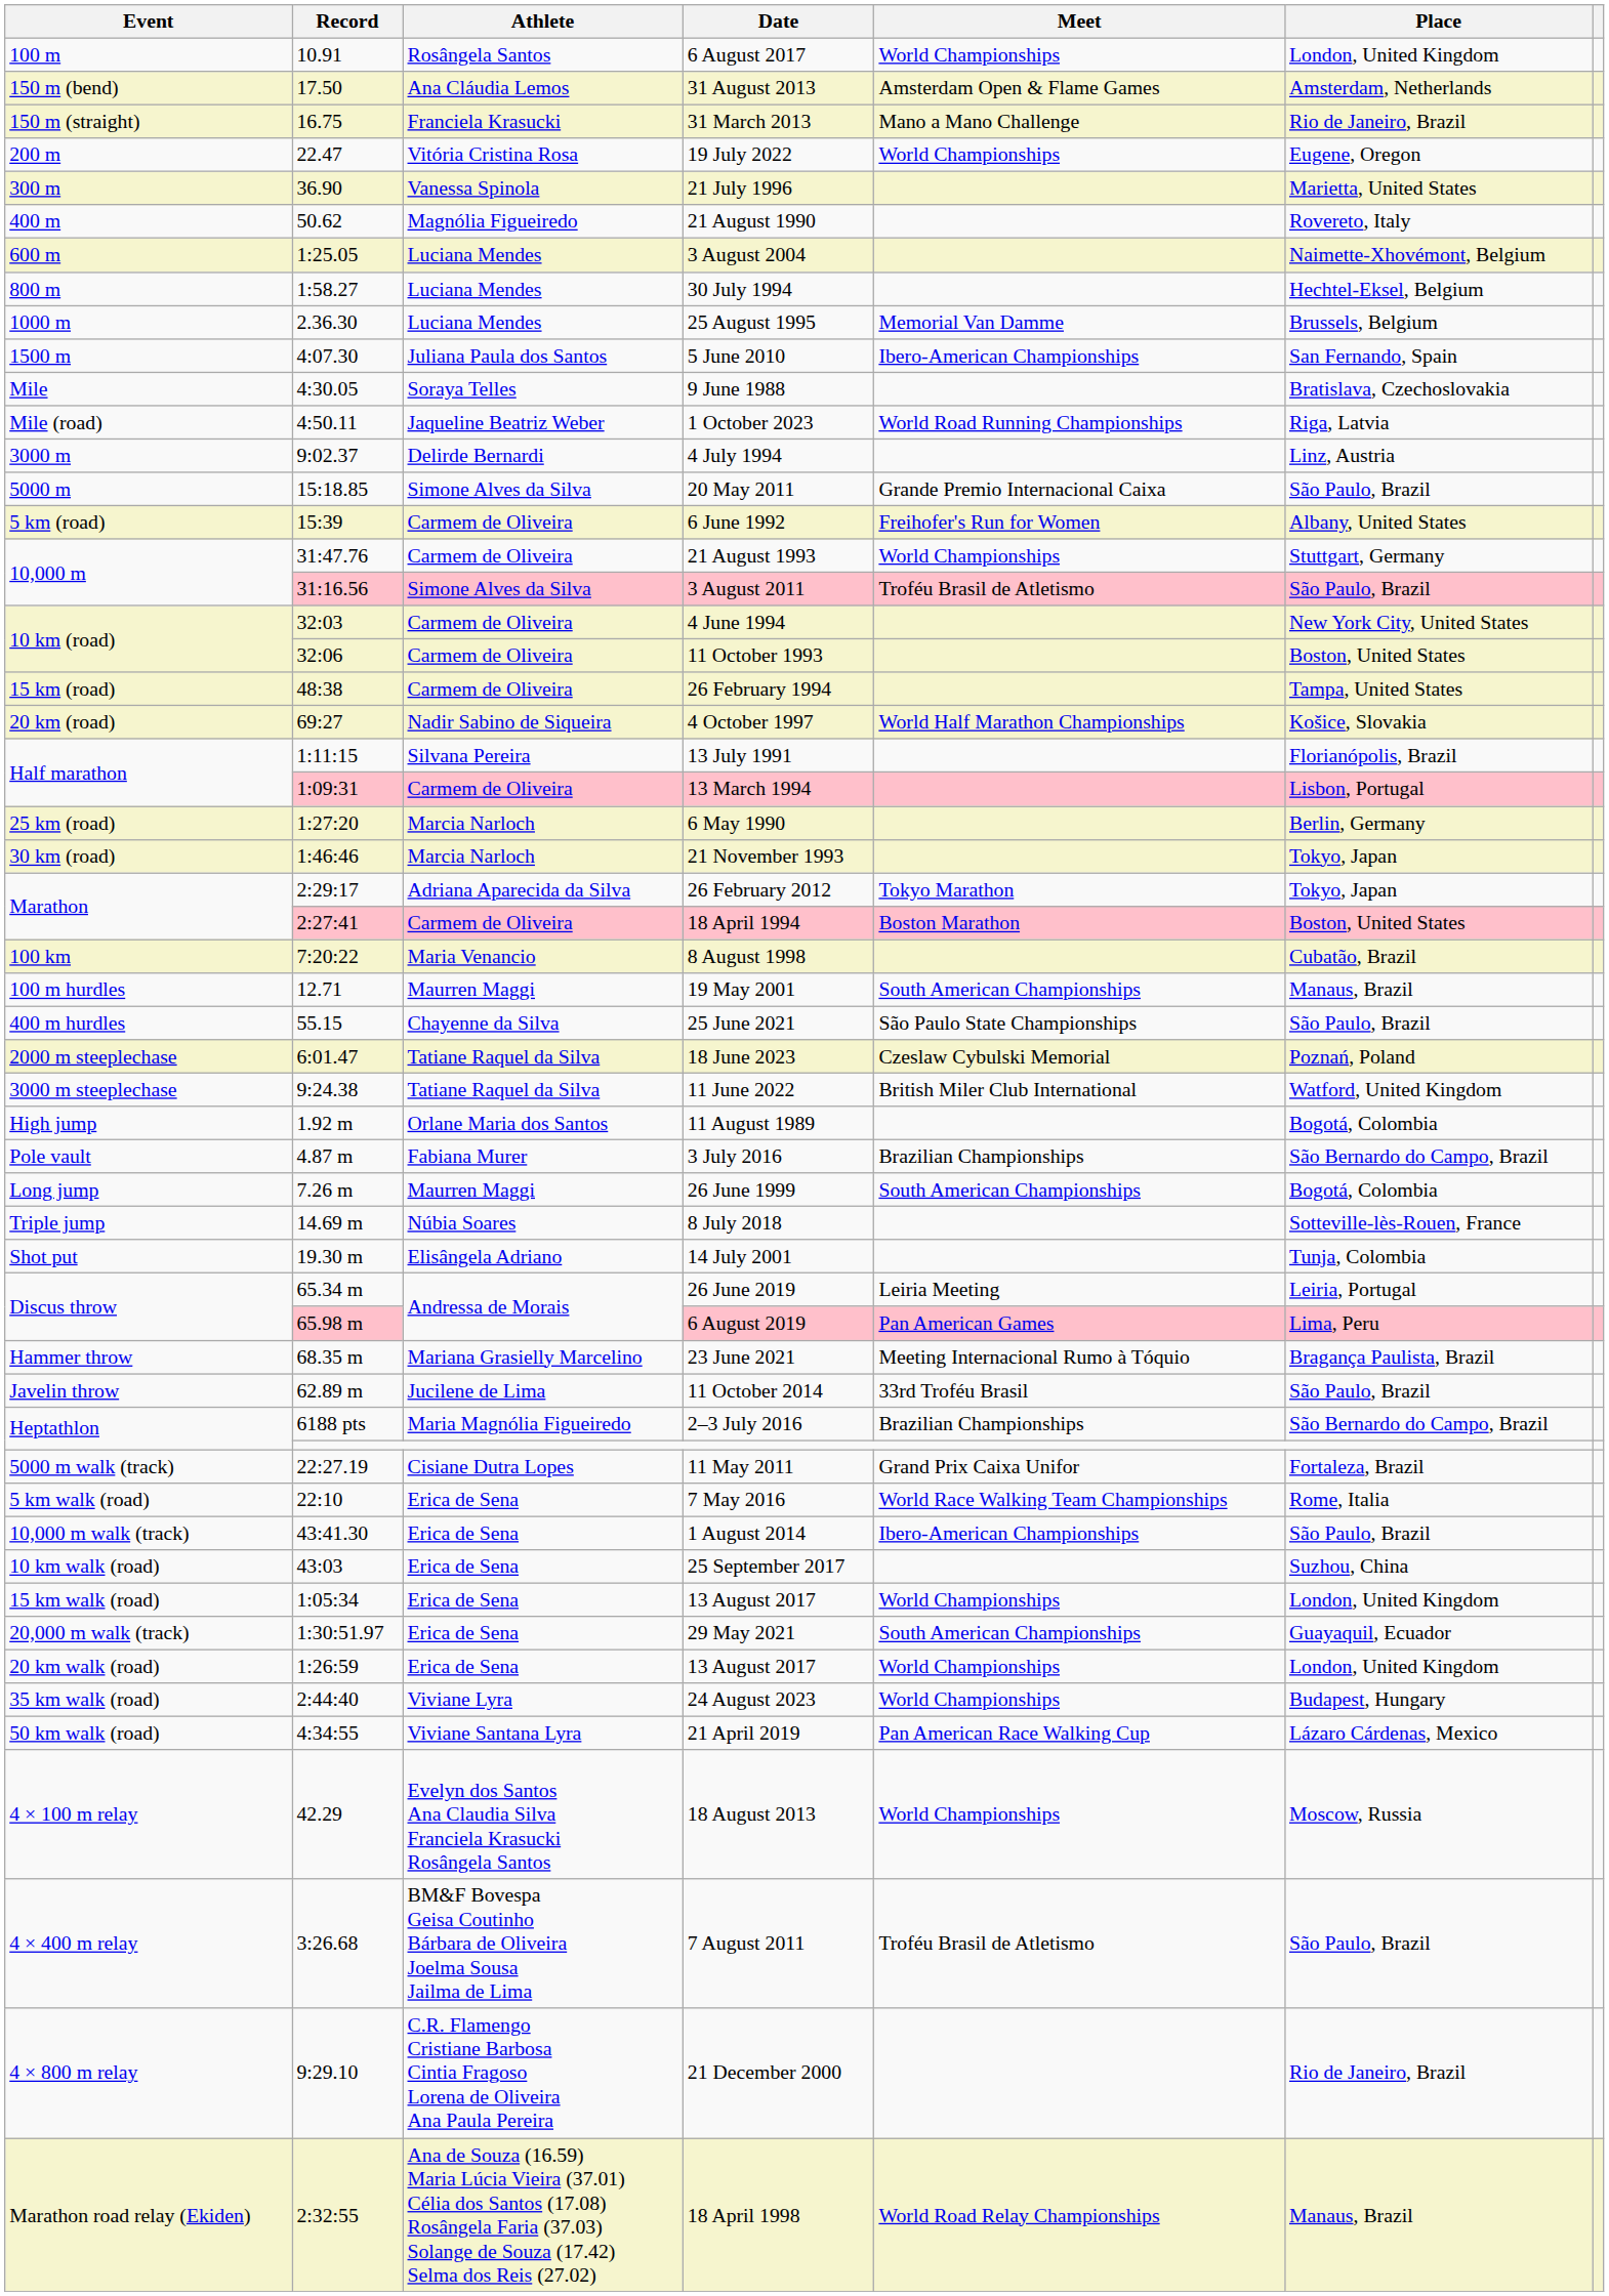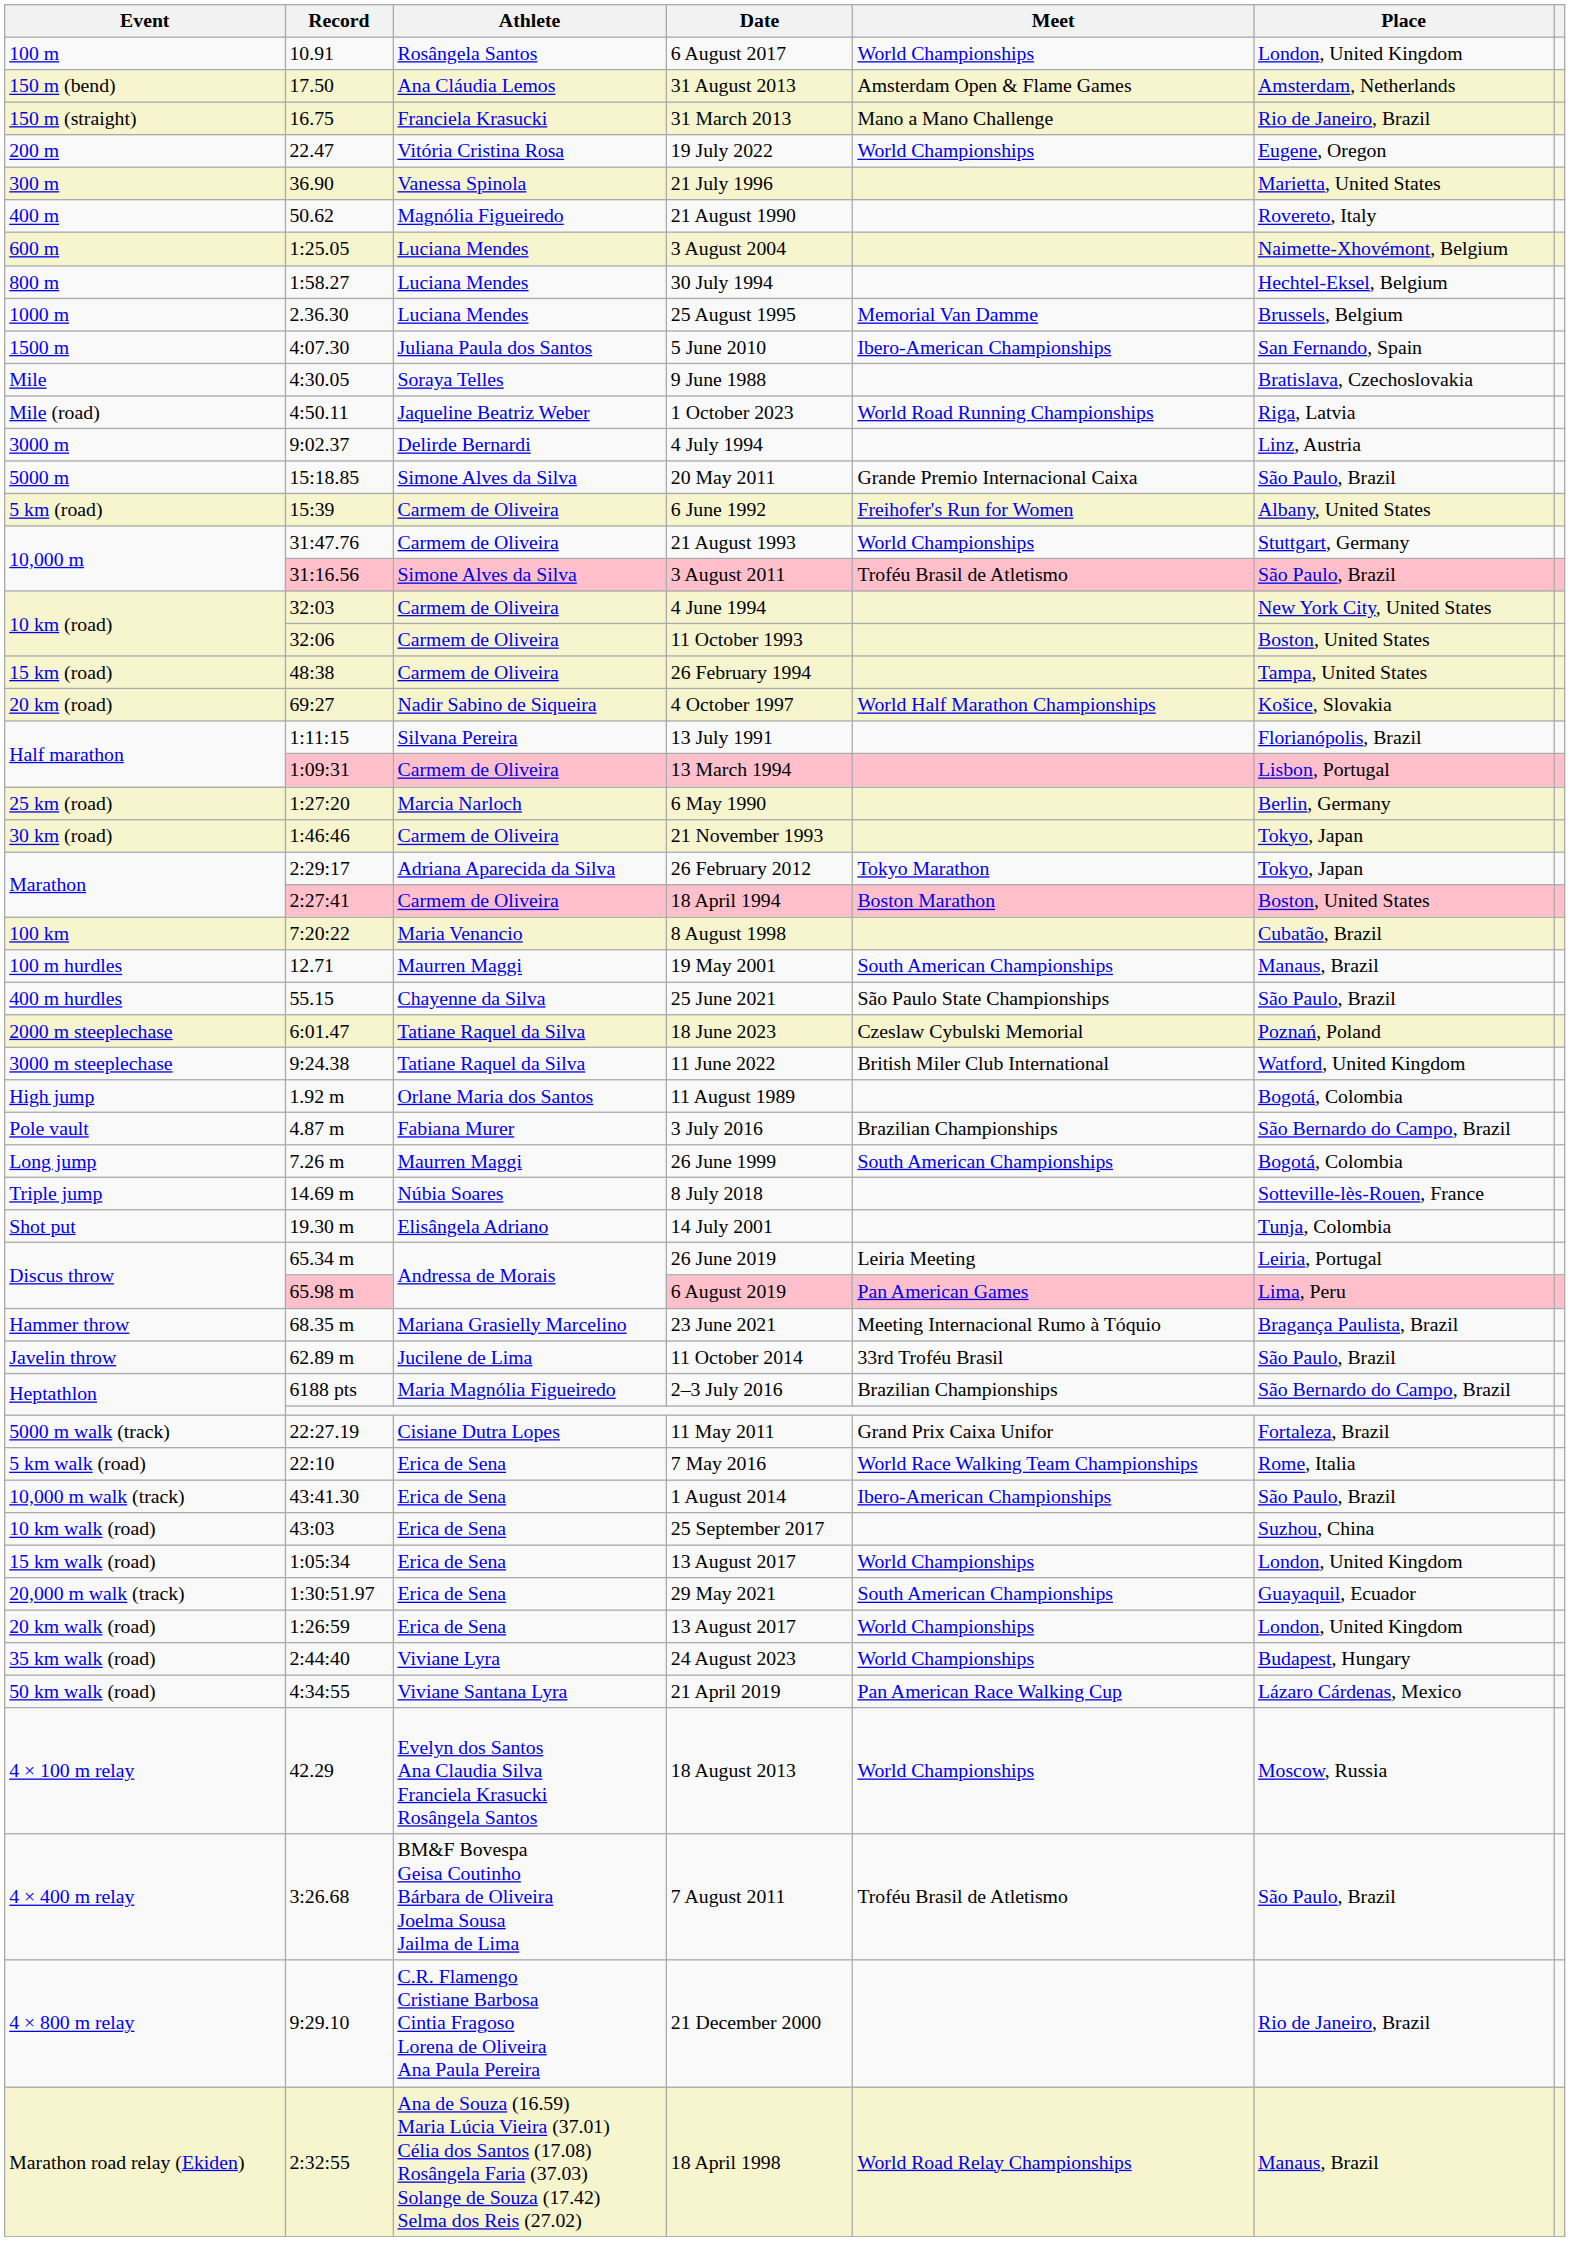21 November 1993 | Athlete: Marcia Narloch -> Carmem de Oliveira
